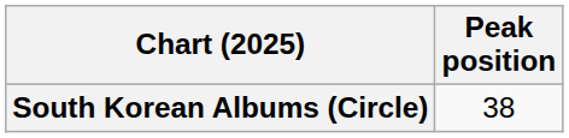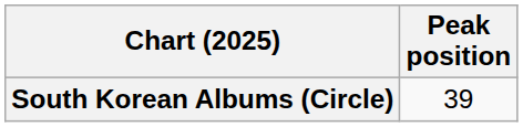South Korean Albums (Circle) | Peak position: 38 -> 39
